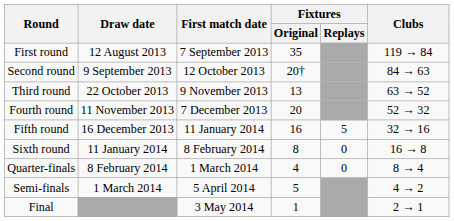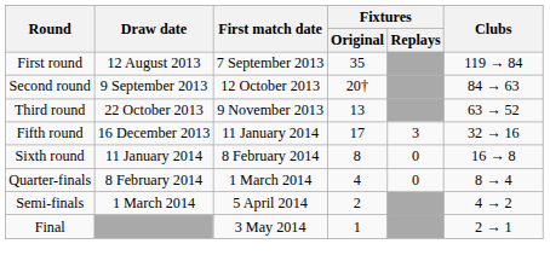- row: Fourth round | 11 November 2013 | 7 December 2013 | 20 | 52 → 32
Fifth round | Fixtures / Original: 16 -> 17
Fifth round | Fixtures / Replays: 5 -> 3
Semi-finals | Fixtures / Original: 5 -> 2
